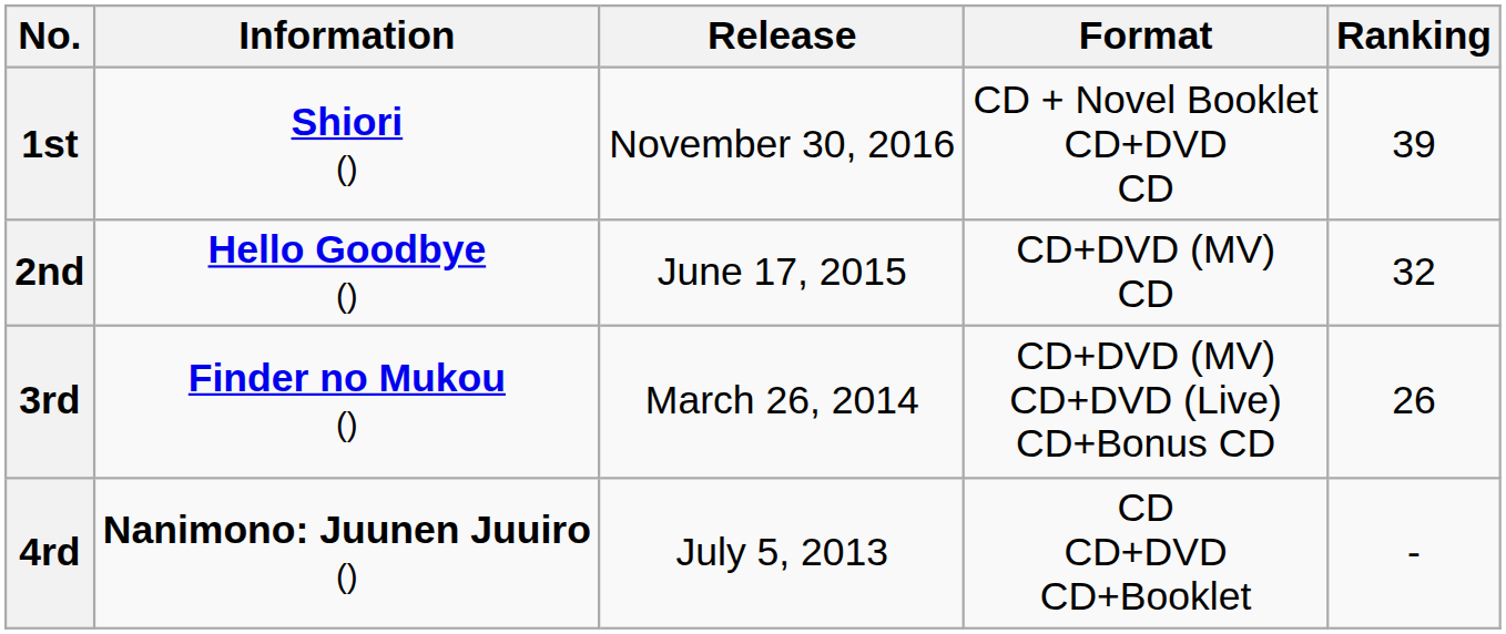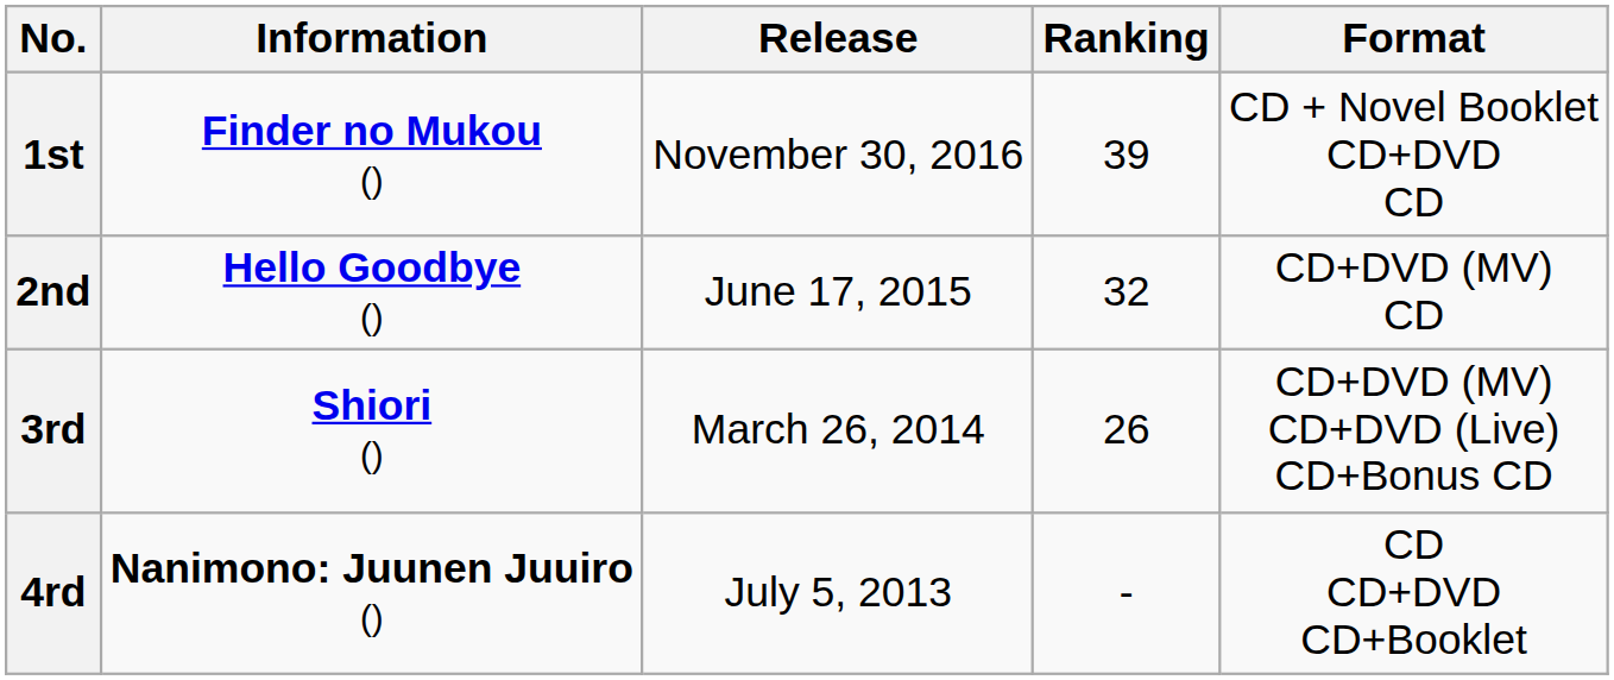columns swapped: Format <-> Ranking
1st | Information: Shiori () -> Finder no Mukou ()
3rd | Information: Finder no Mukou () -> Shiori ()
